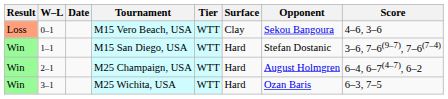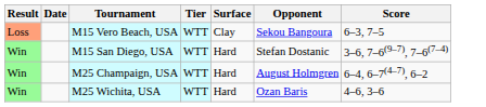- column: W–L | 0–1 | 1–1 | 2–1 | 3–1
M15 Vero Beach, USA | Score: 4–6, 3–6 -> 6–3, 7–5
M25 Wichita, USA | Score: 6–3, 7–5 -> 4–6, 3–6
